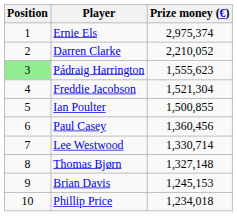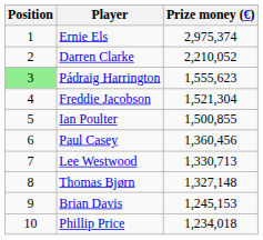Lee Westwood | Prize money (€): 1,330,714 -> 1,330,713
